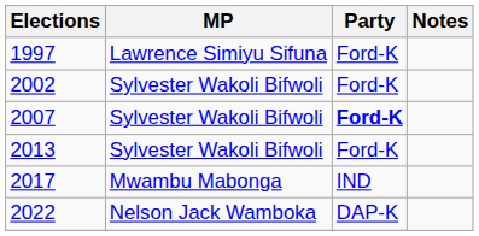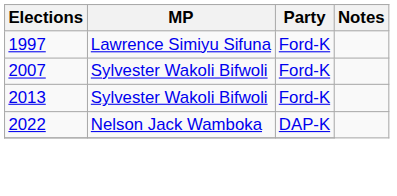- row: 2002 | Sylvester Wakoli Bifwoli | Ford-K
2007 | Party: bold -> normal
- row: 2017 | Mwambu Mabonga | IND
